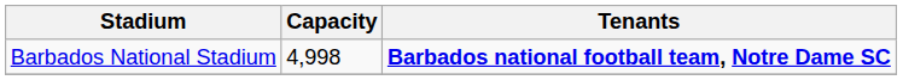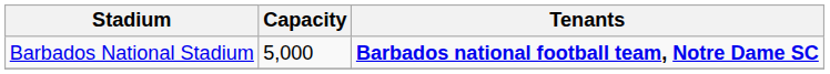Barbados National Stadium | Capacity: 4,998 -> 5,000
